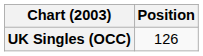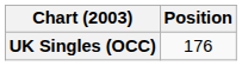UK Singles (OCC) | Position: 126 -> 176
